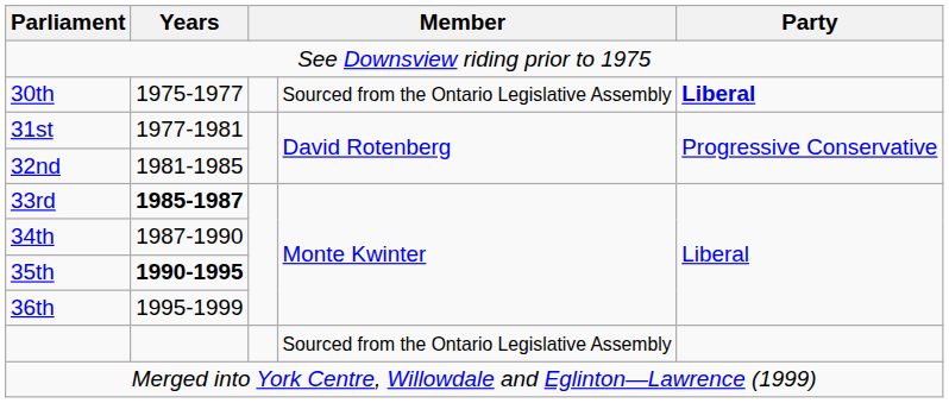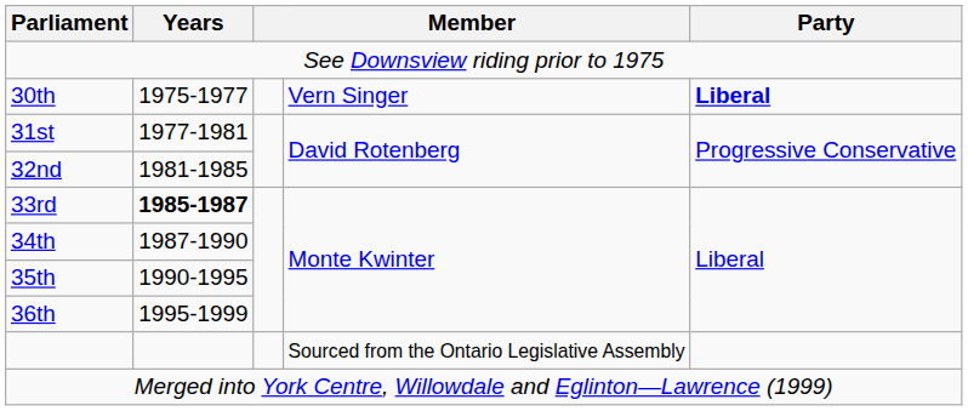30th | column 4: Sourced from the Ontario Legislative Assembly -> Vern Singer
35th | Years: bold -> normal
